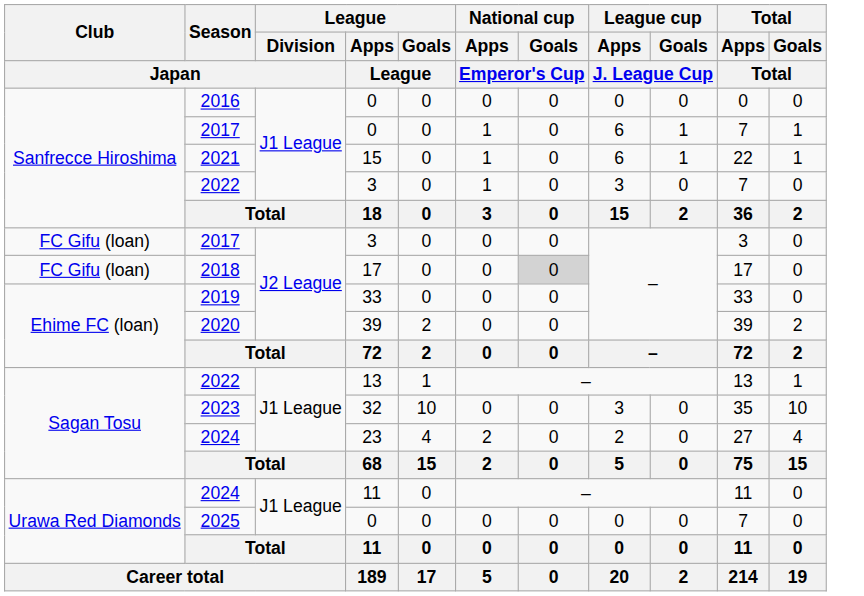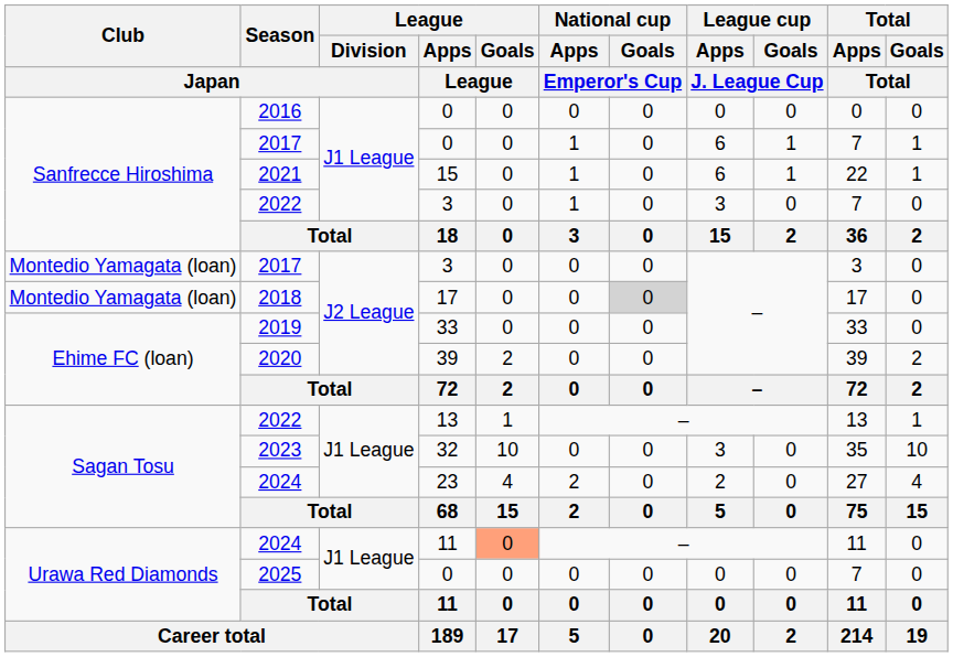2017 / 3 | Club / Japan: FC Gifu (loan) -> Montedio Yamagata (loan)
2018 | Club / Japan: FC Gifu (loan) -> Montedio Yamagata (loan)
2024 / 11 | League / Goals / League: no background -> lightsalmon background
